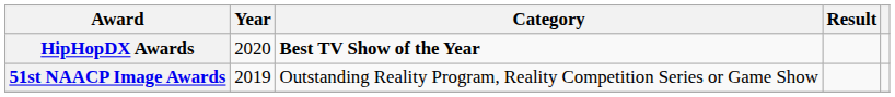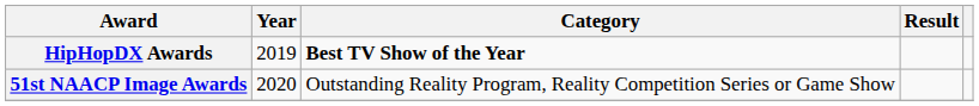HipHopDX Awards | Year: 2020 -> 2019
51st NAACP Image Awards | Year: 2019 -> 2020
